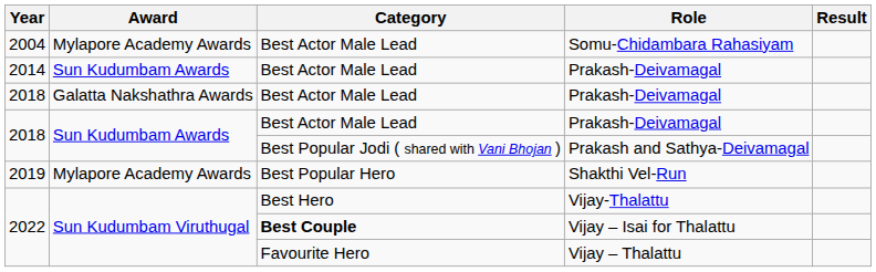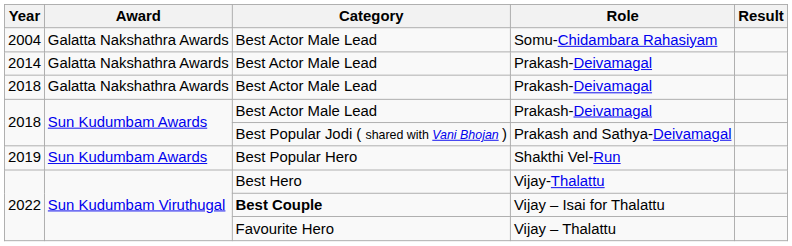Somu-Chidambara Rahasiyam | Award: Mylapore Academy Awards -> Galatta Nakshathra Awards
2014 / Prakash-Deivamagal | Award: Sun Kudumbam Awards -> Galatta Nakshathra Awards
Shakthi Vel-Run | Award: Mylapore Academy Awards -> Sun Kudumbam Awards
